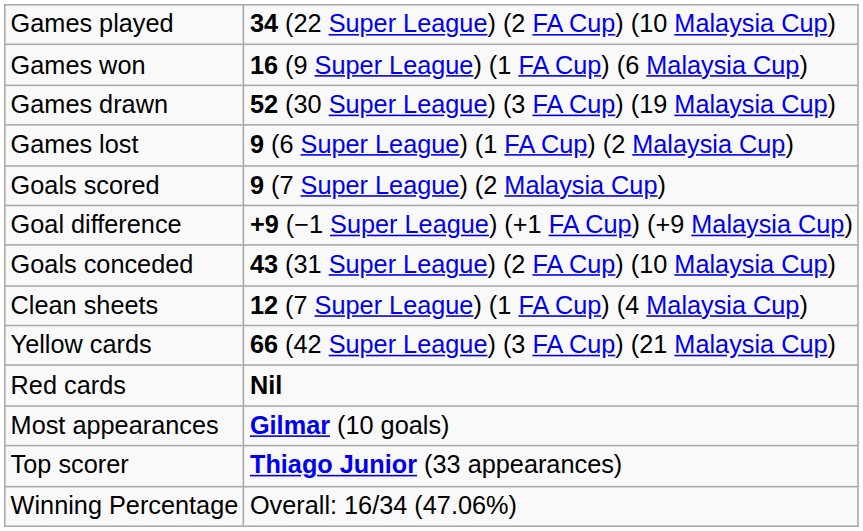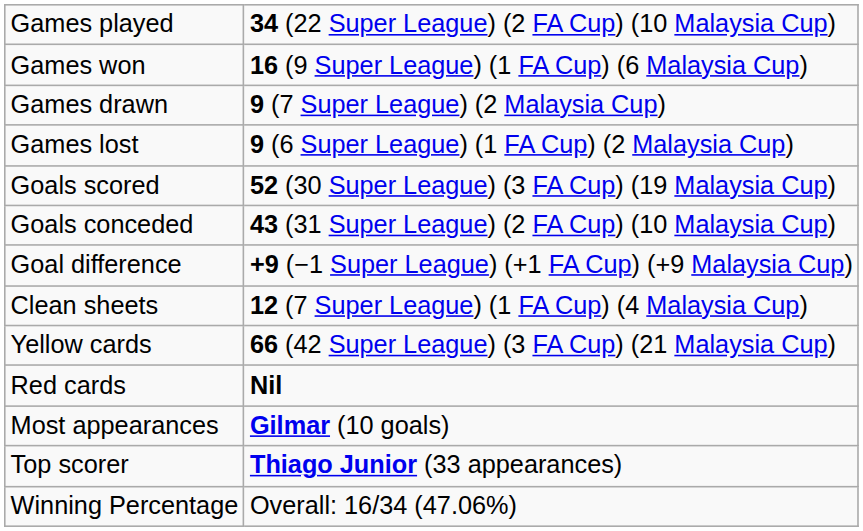Games drawn | column 2: 52 (30 Super League) (3 FA Cup) (19 Malaysia Cup) -> 9 (7 Super League) (2 Malaysia Cup)
Goals scored | column 2: 9 (7 Super League) (2 Malaysia Cup) -> 52 (30 Super League) (3 FA Cup) (19 Malaysia Cup)
rows swapped: Goals conceded <-> Goal difference
